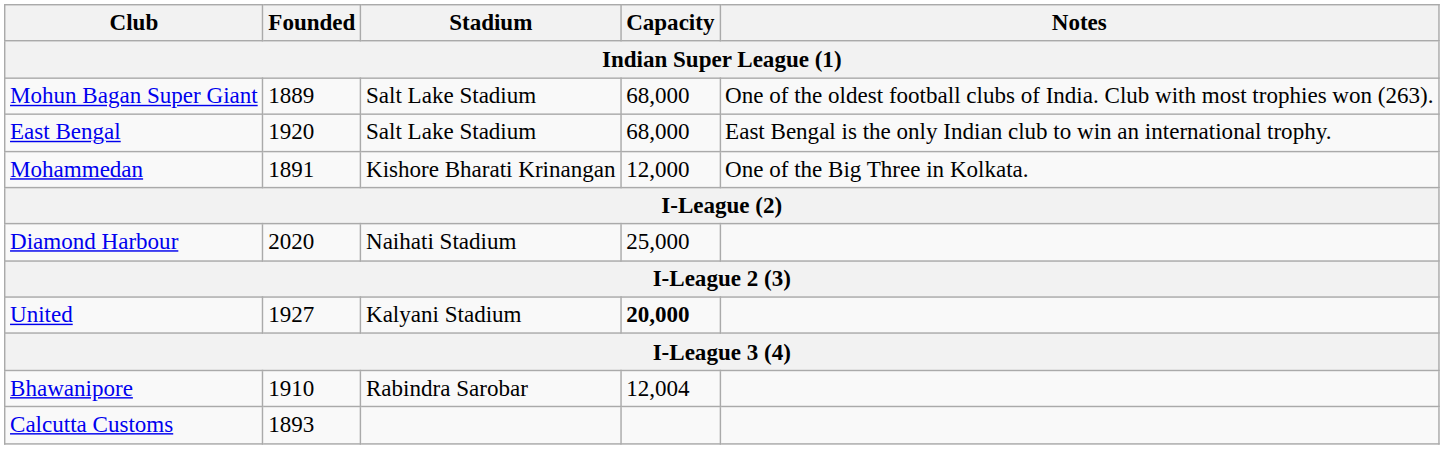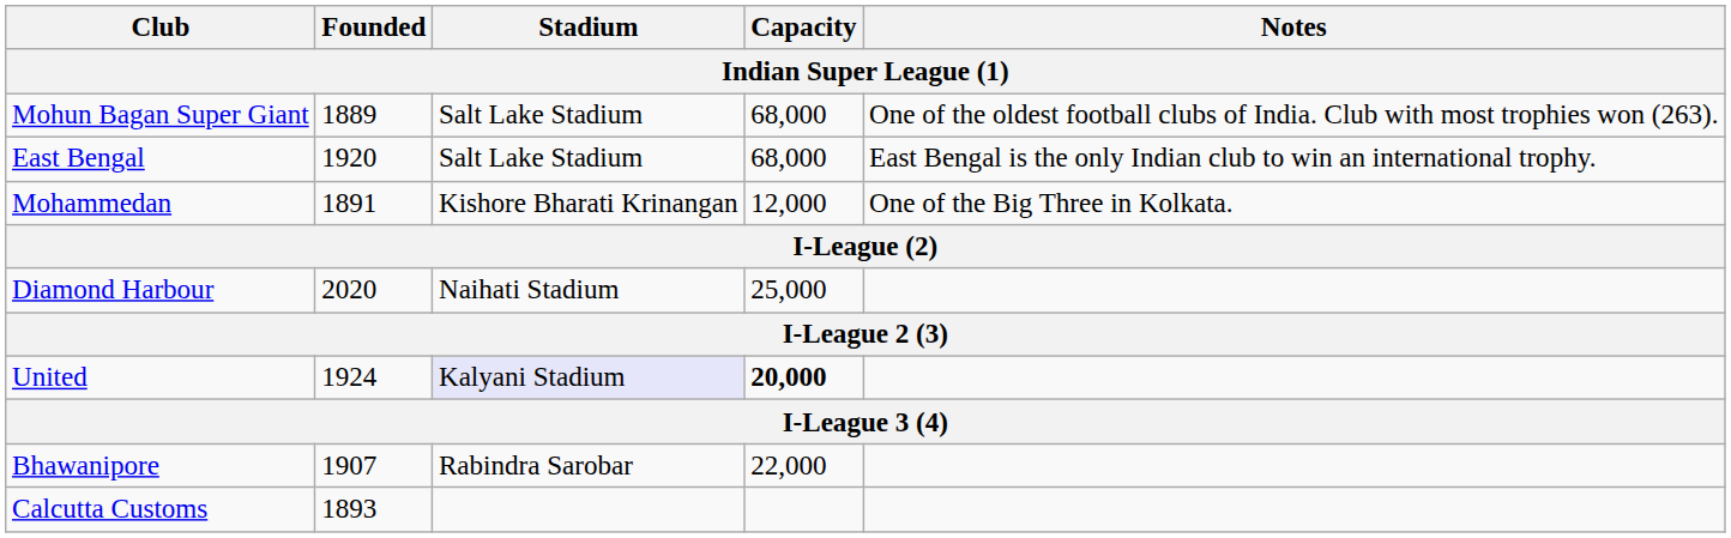United | Founded: 1927 -> 1924
United | Stadium: no background -> lavender background
Bhawanipore | Founded: 1910 -> 1907
Bhawanipore | Capacity: 12,004 -> 22,000
